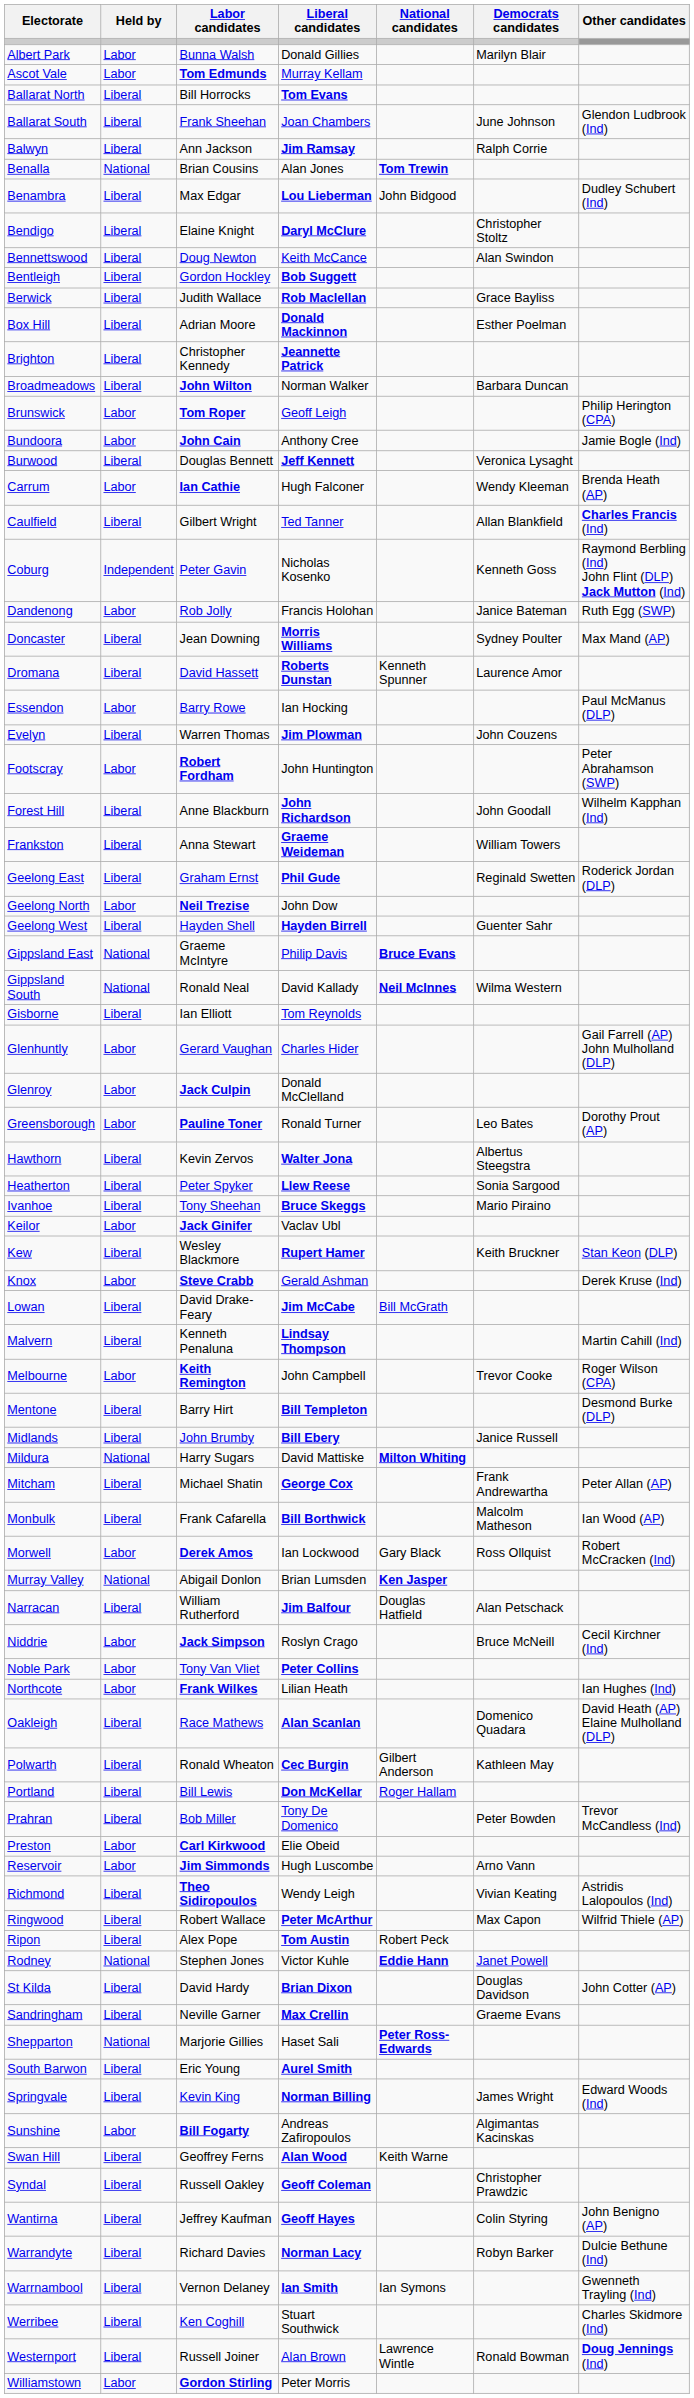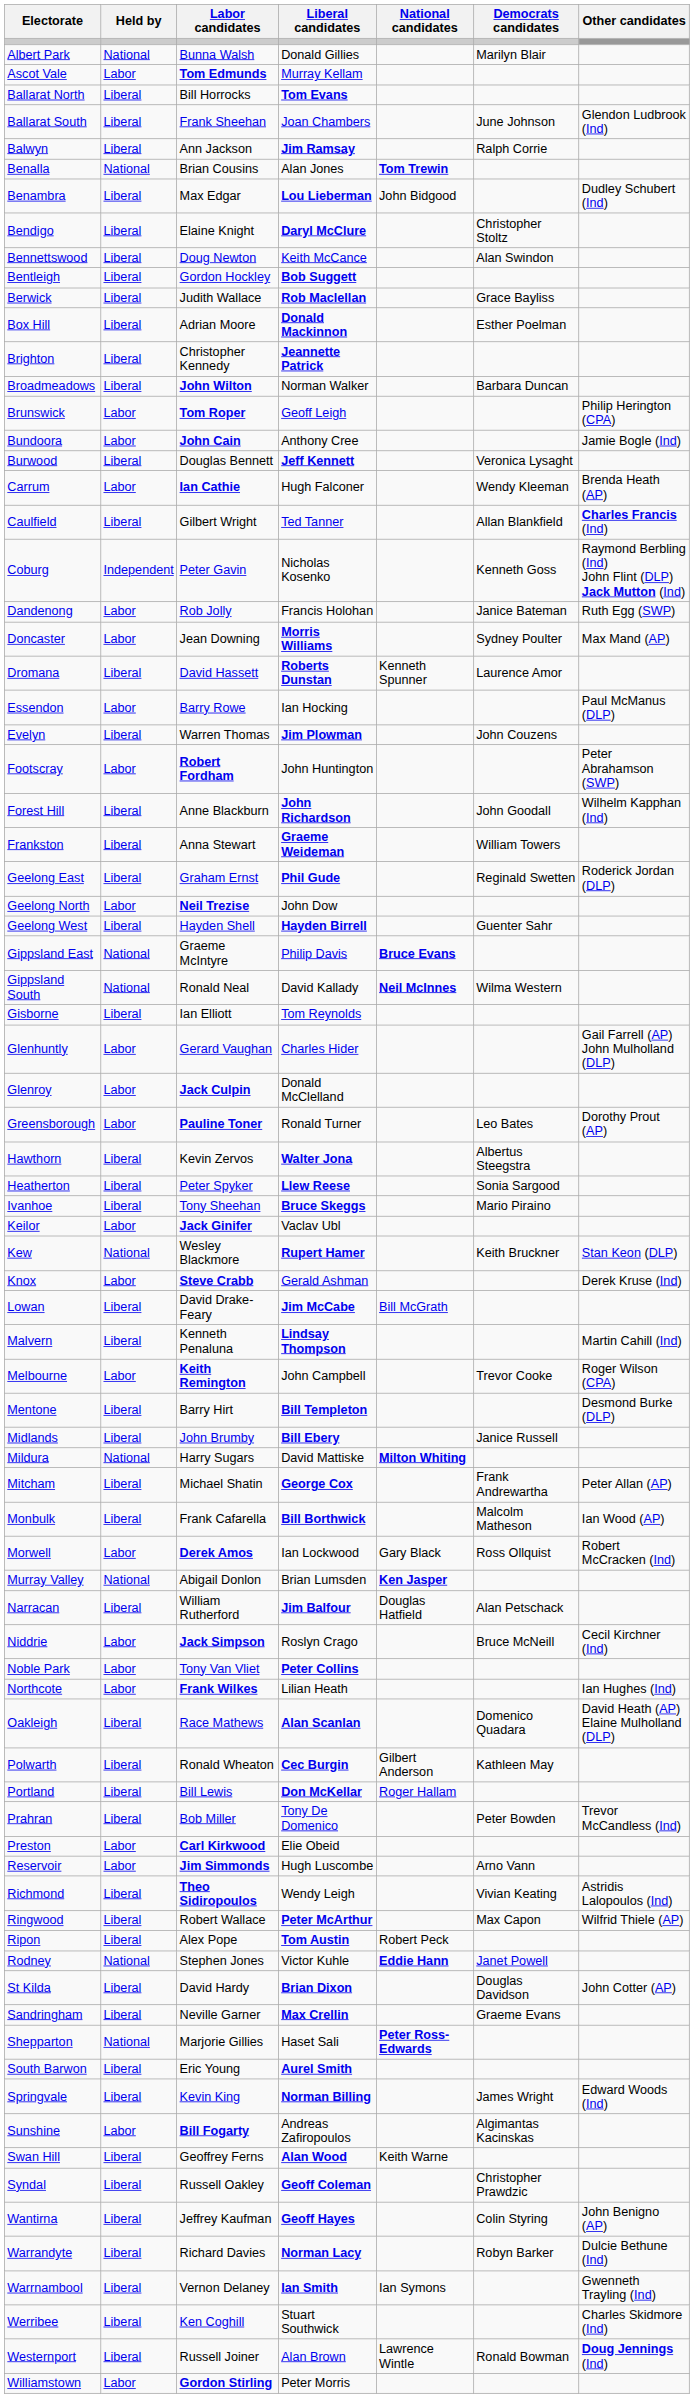Albert Park | Held by: Labor -> National
Doncaster | Held by: Liberal -> Labor
Kew | Held by: Liberal -> National
